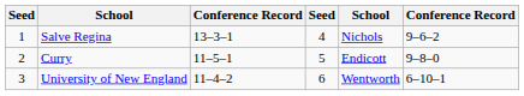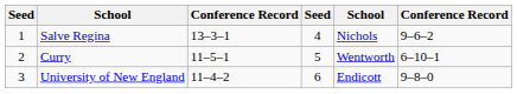Curry | column 5: Endicott -> Wentworth
Curry | column 6: 9–8–0 -> 6–10–1
University of New England | column 5: Wentworth -> Endicott
University of New England | column 6: 6–10–1 -> 9–8–0
